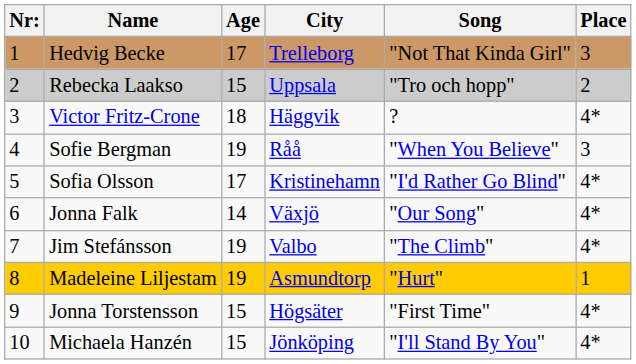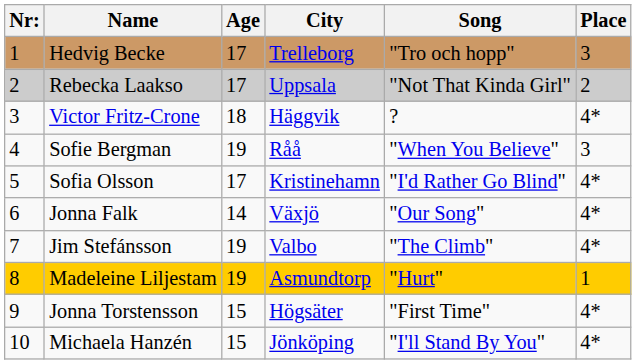Hedvig Becke | Song: "Not That Kinda Girl" -> "Tro och hopp"
Rebecka Laakso | Age: 15 -> 17
Rebecka Laakso | Song: "Tro och hopp" -> "Not That Kinda Girl"
